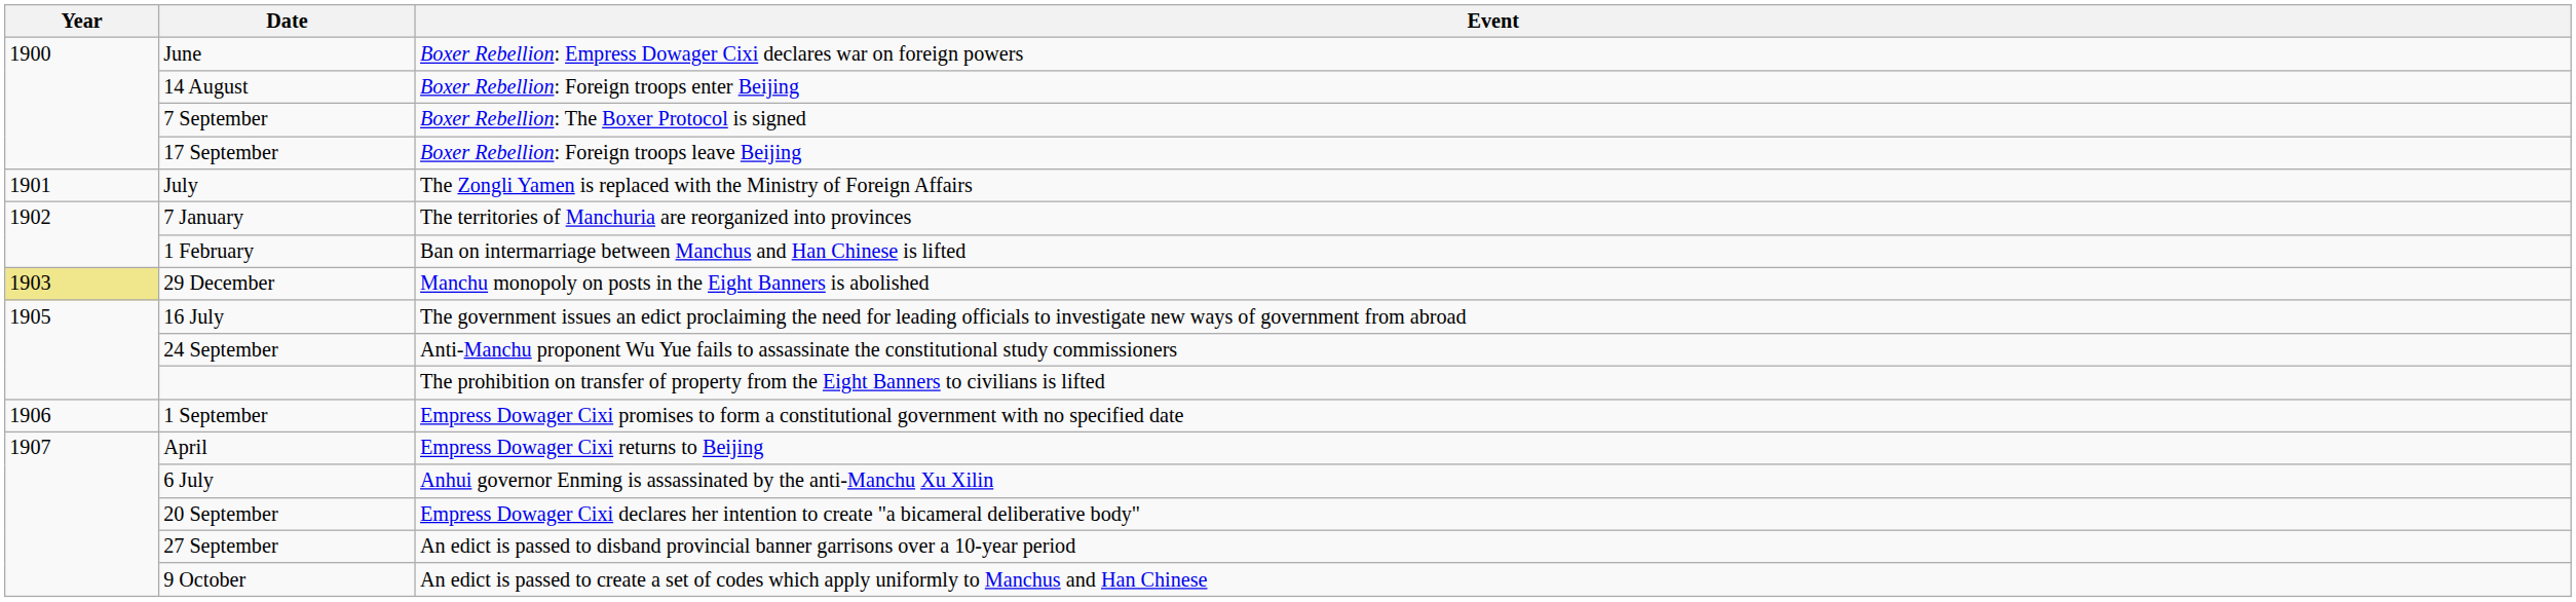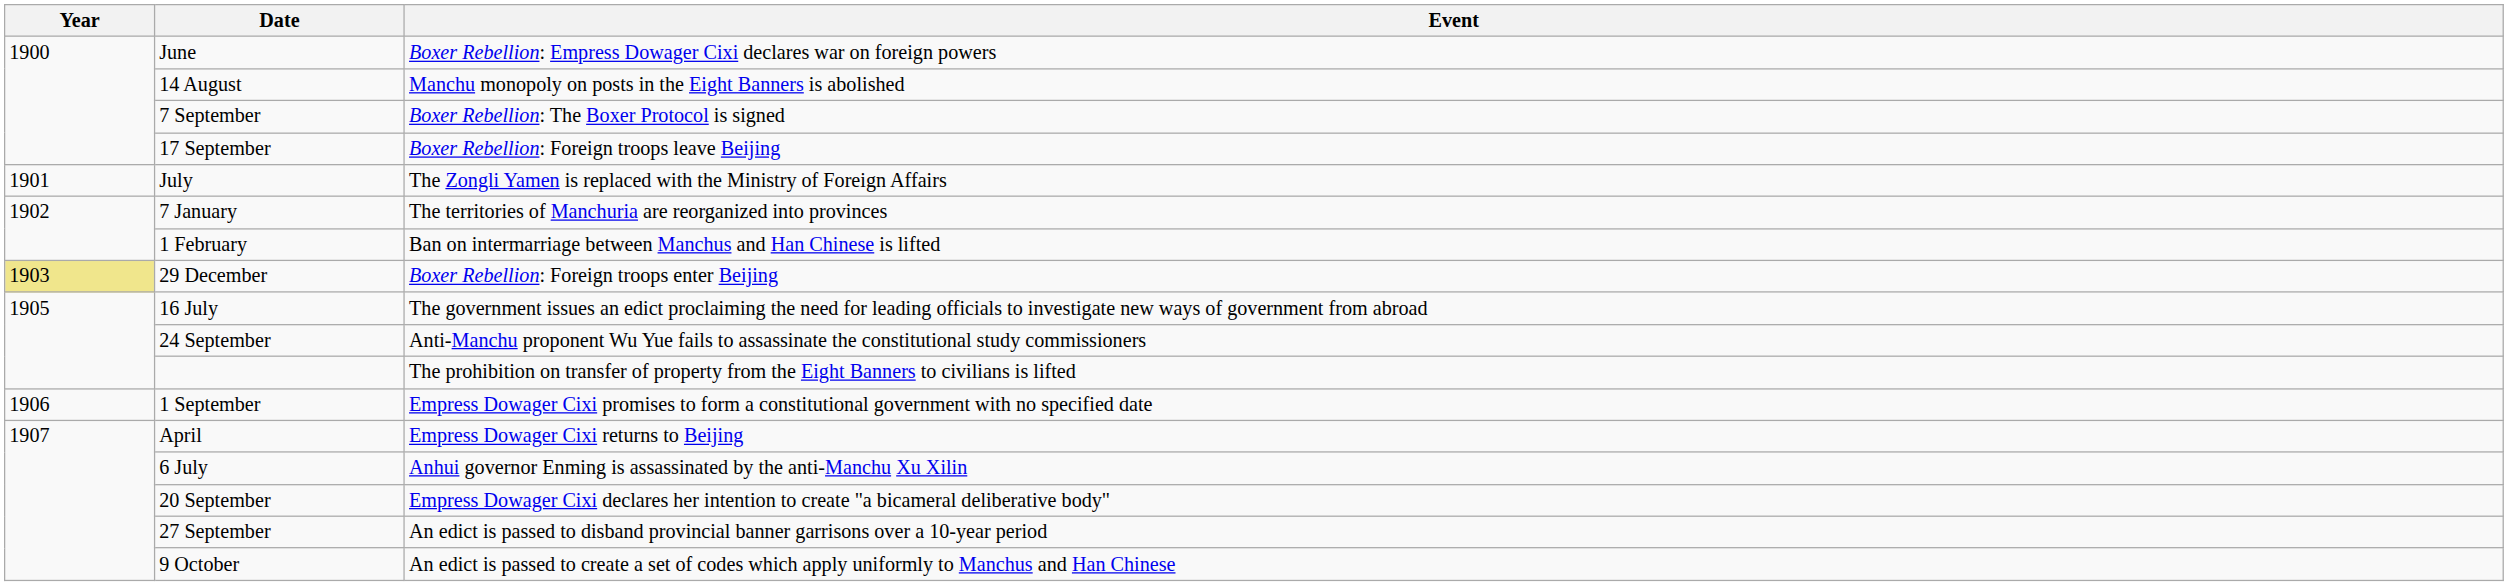14 August | Event: Boxer Rebellion: Foreign troops enter Beijing -> Manchu monopoly on posts in the Eight Banners is abolished
29 December | Event: Manchu monopoly on posts in the Eight Banners is abolished -> Boxer Rebellion: Foreign troops enter Beijing
